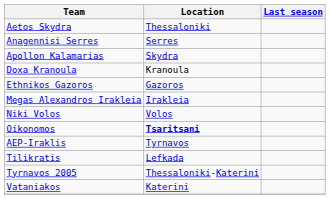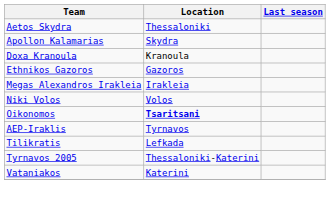- row: Anagennisi Serres | Serres
